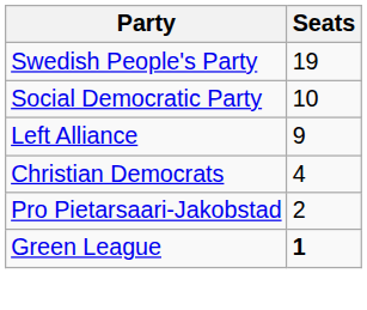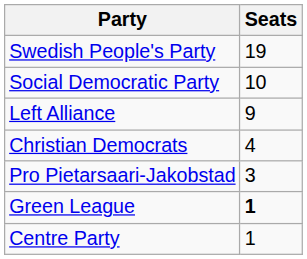Pro Pietarsaari-Jakobstad | Seats: 2 -> 3
+ row: Centre Party | 1
